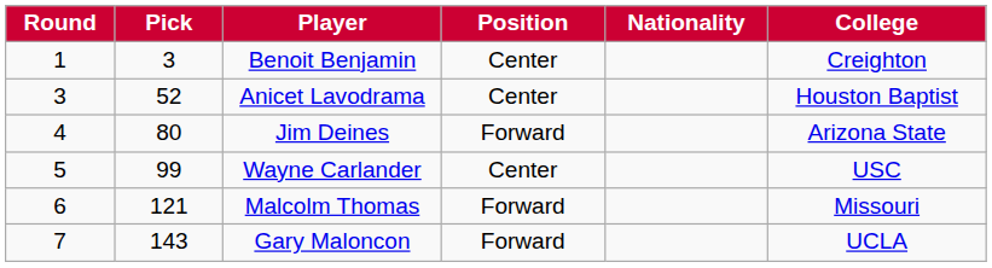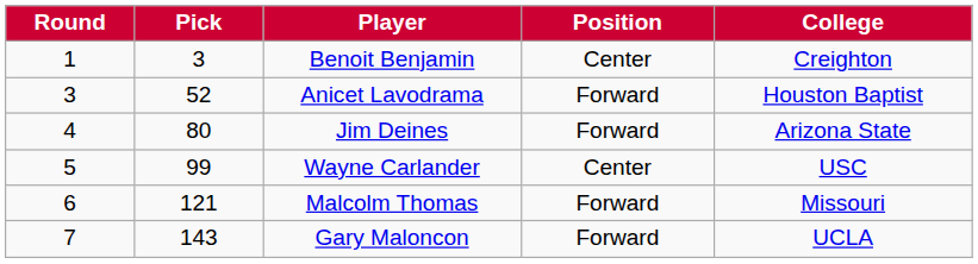- column: Nationality
Anicet Lavodrama | Position: Center -> Forward
